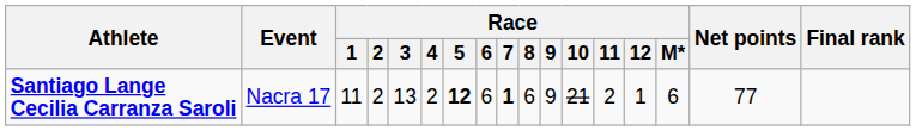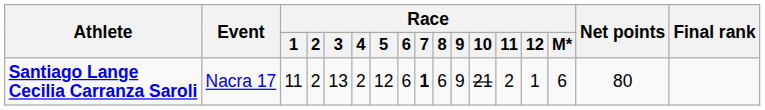Santiago Lange Cecilia Carranza Saroli | Race / 5: bold -> normal
Santiago Lange Cecilia Carranza Saroli | Net points: 77 -> 80
